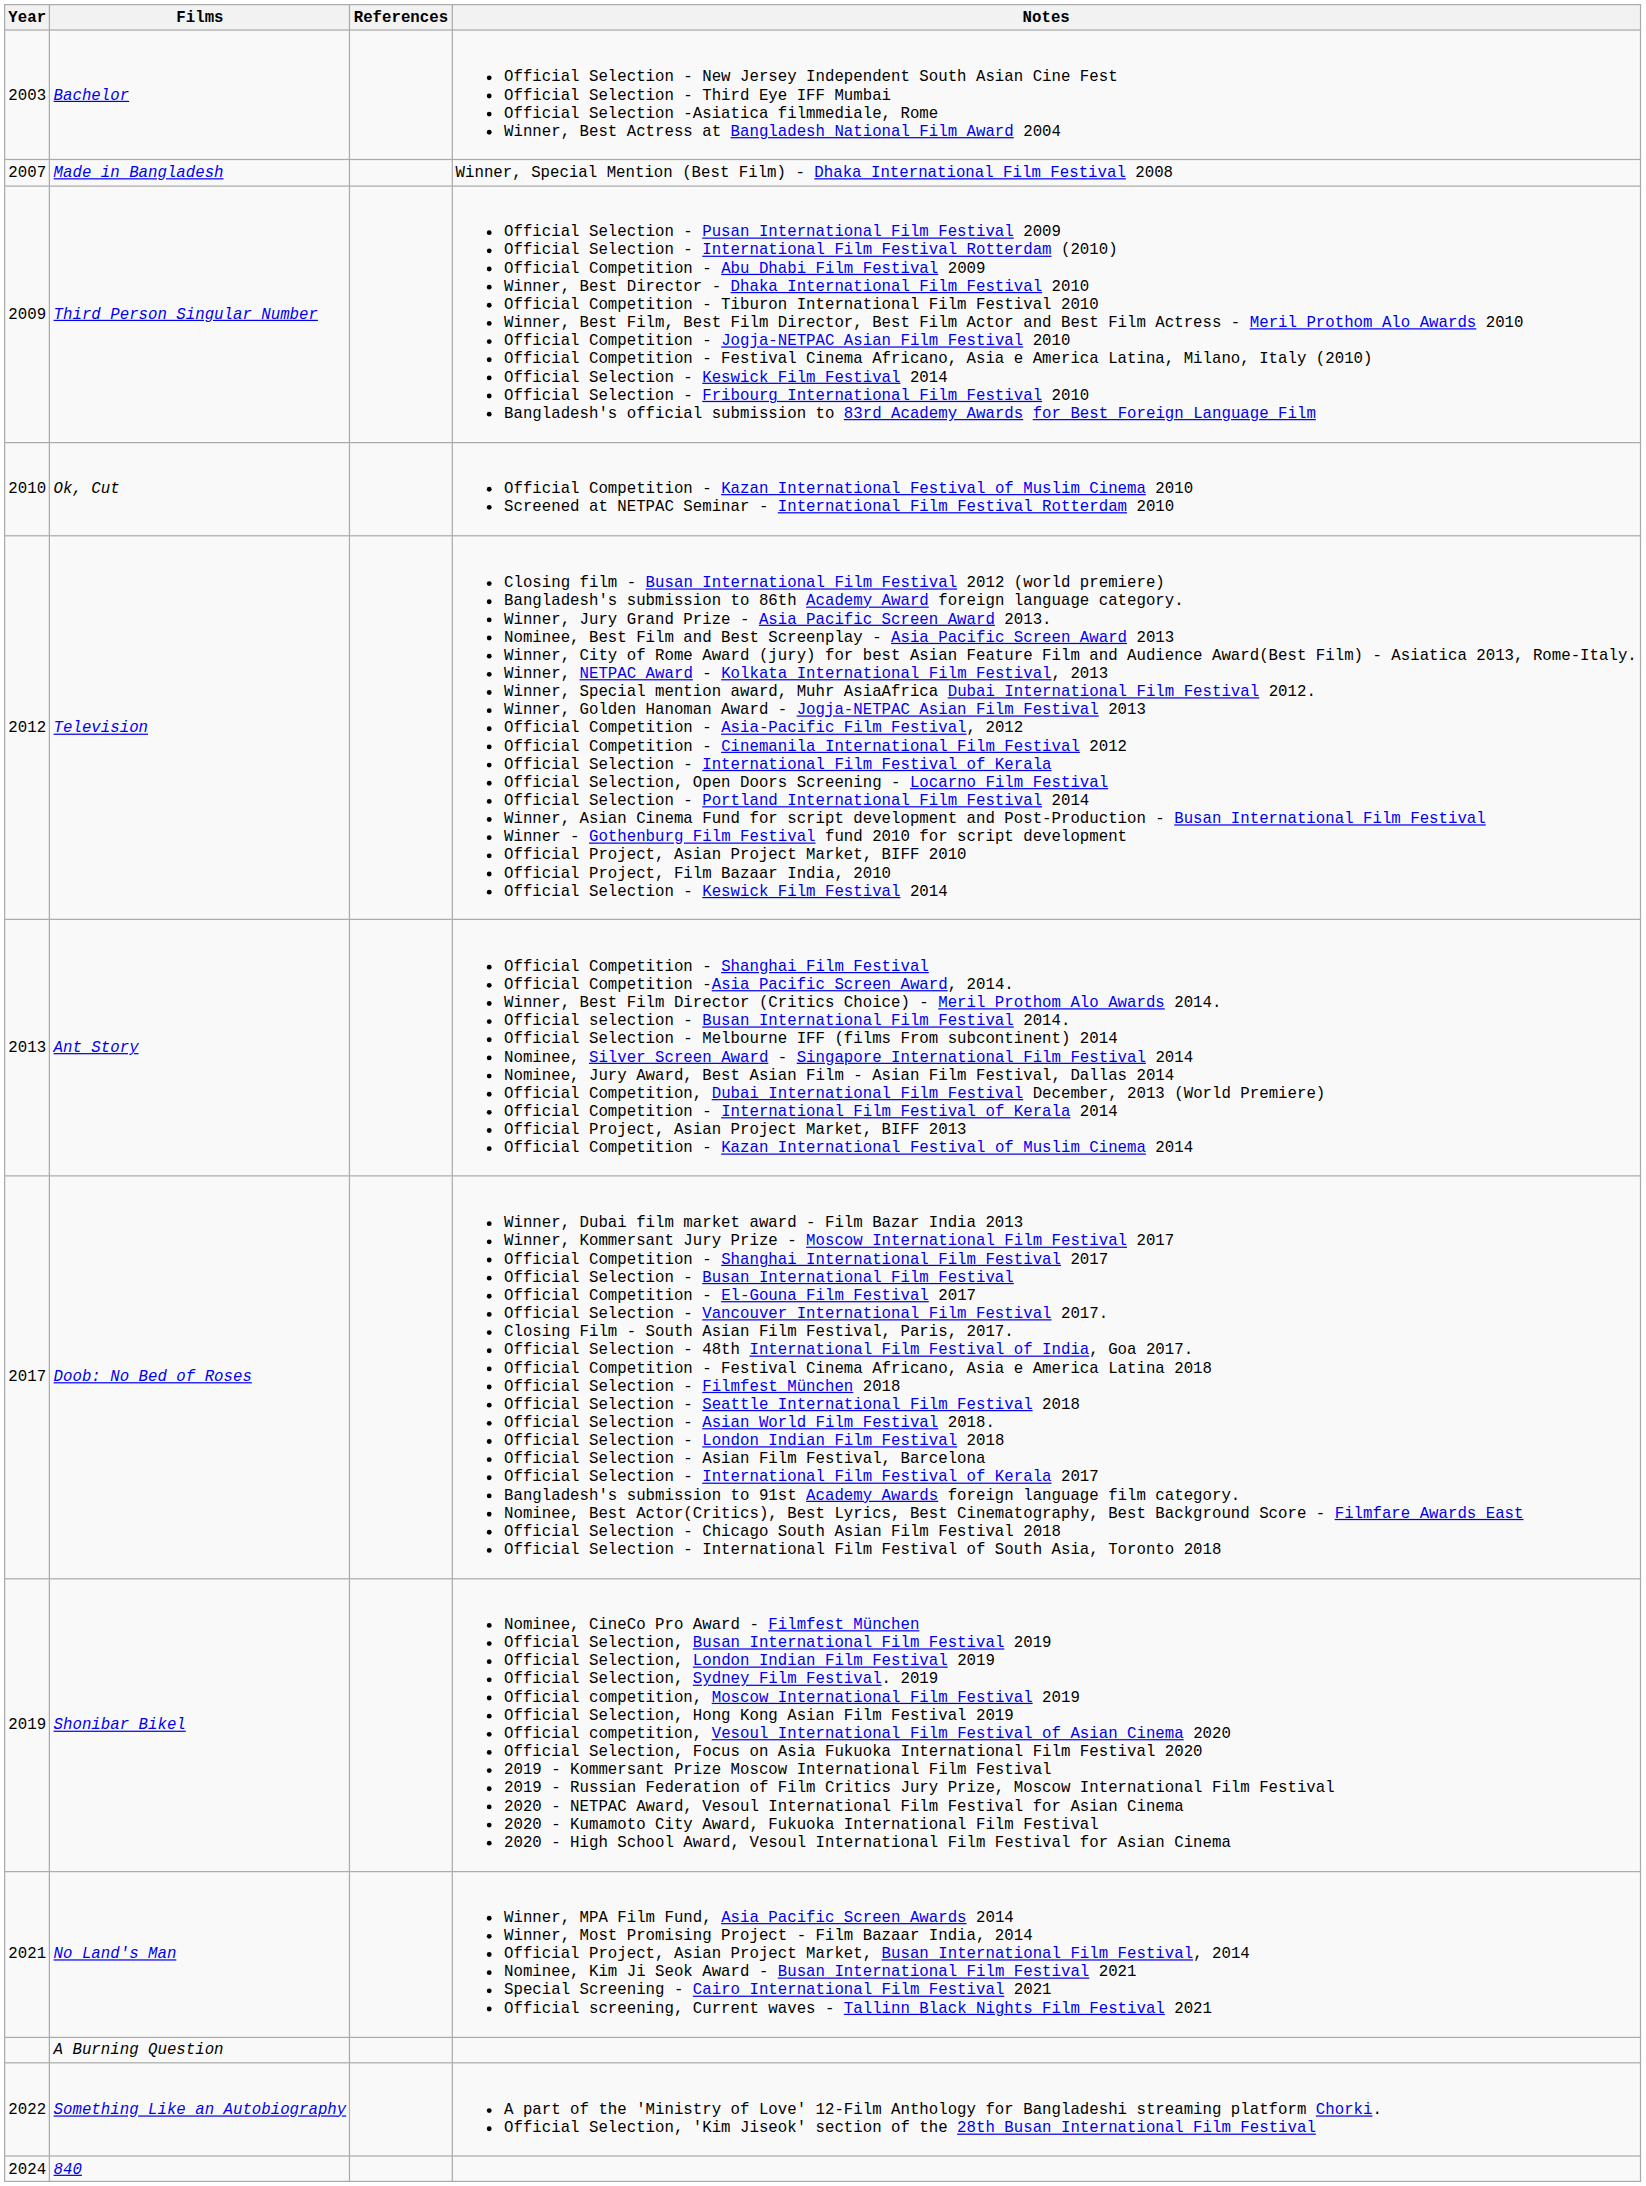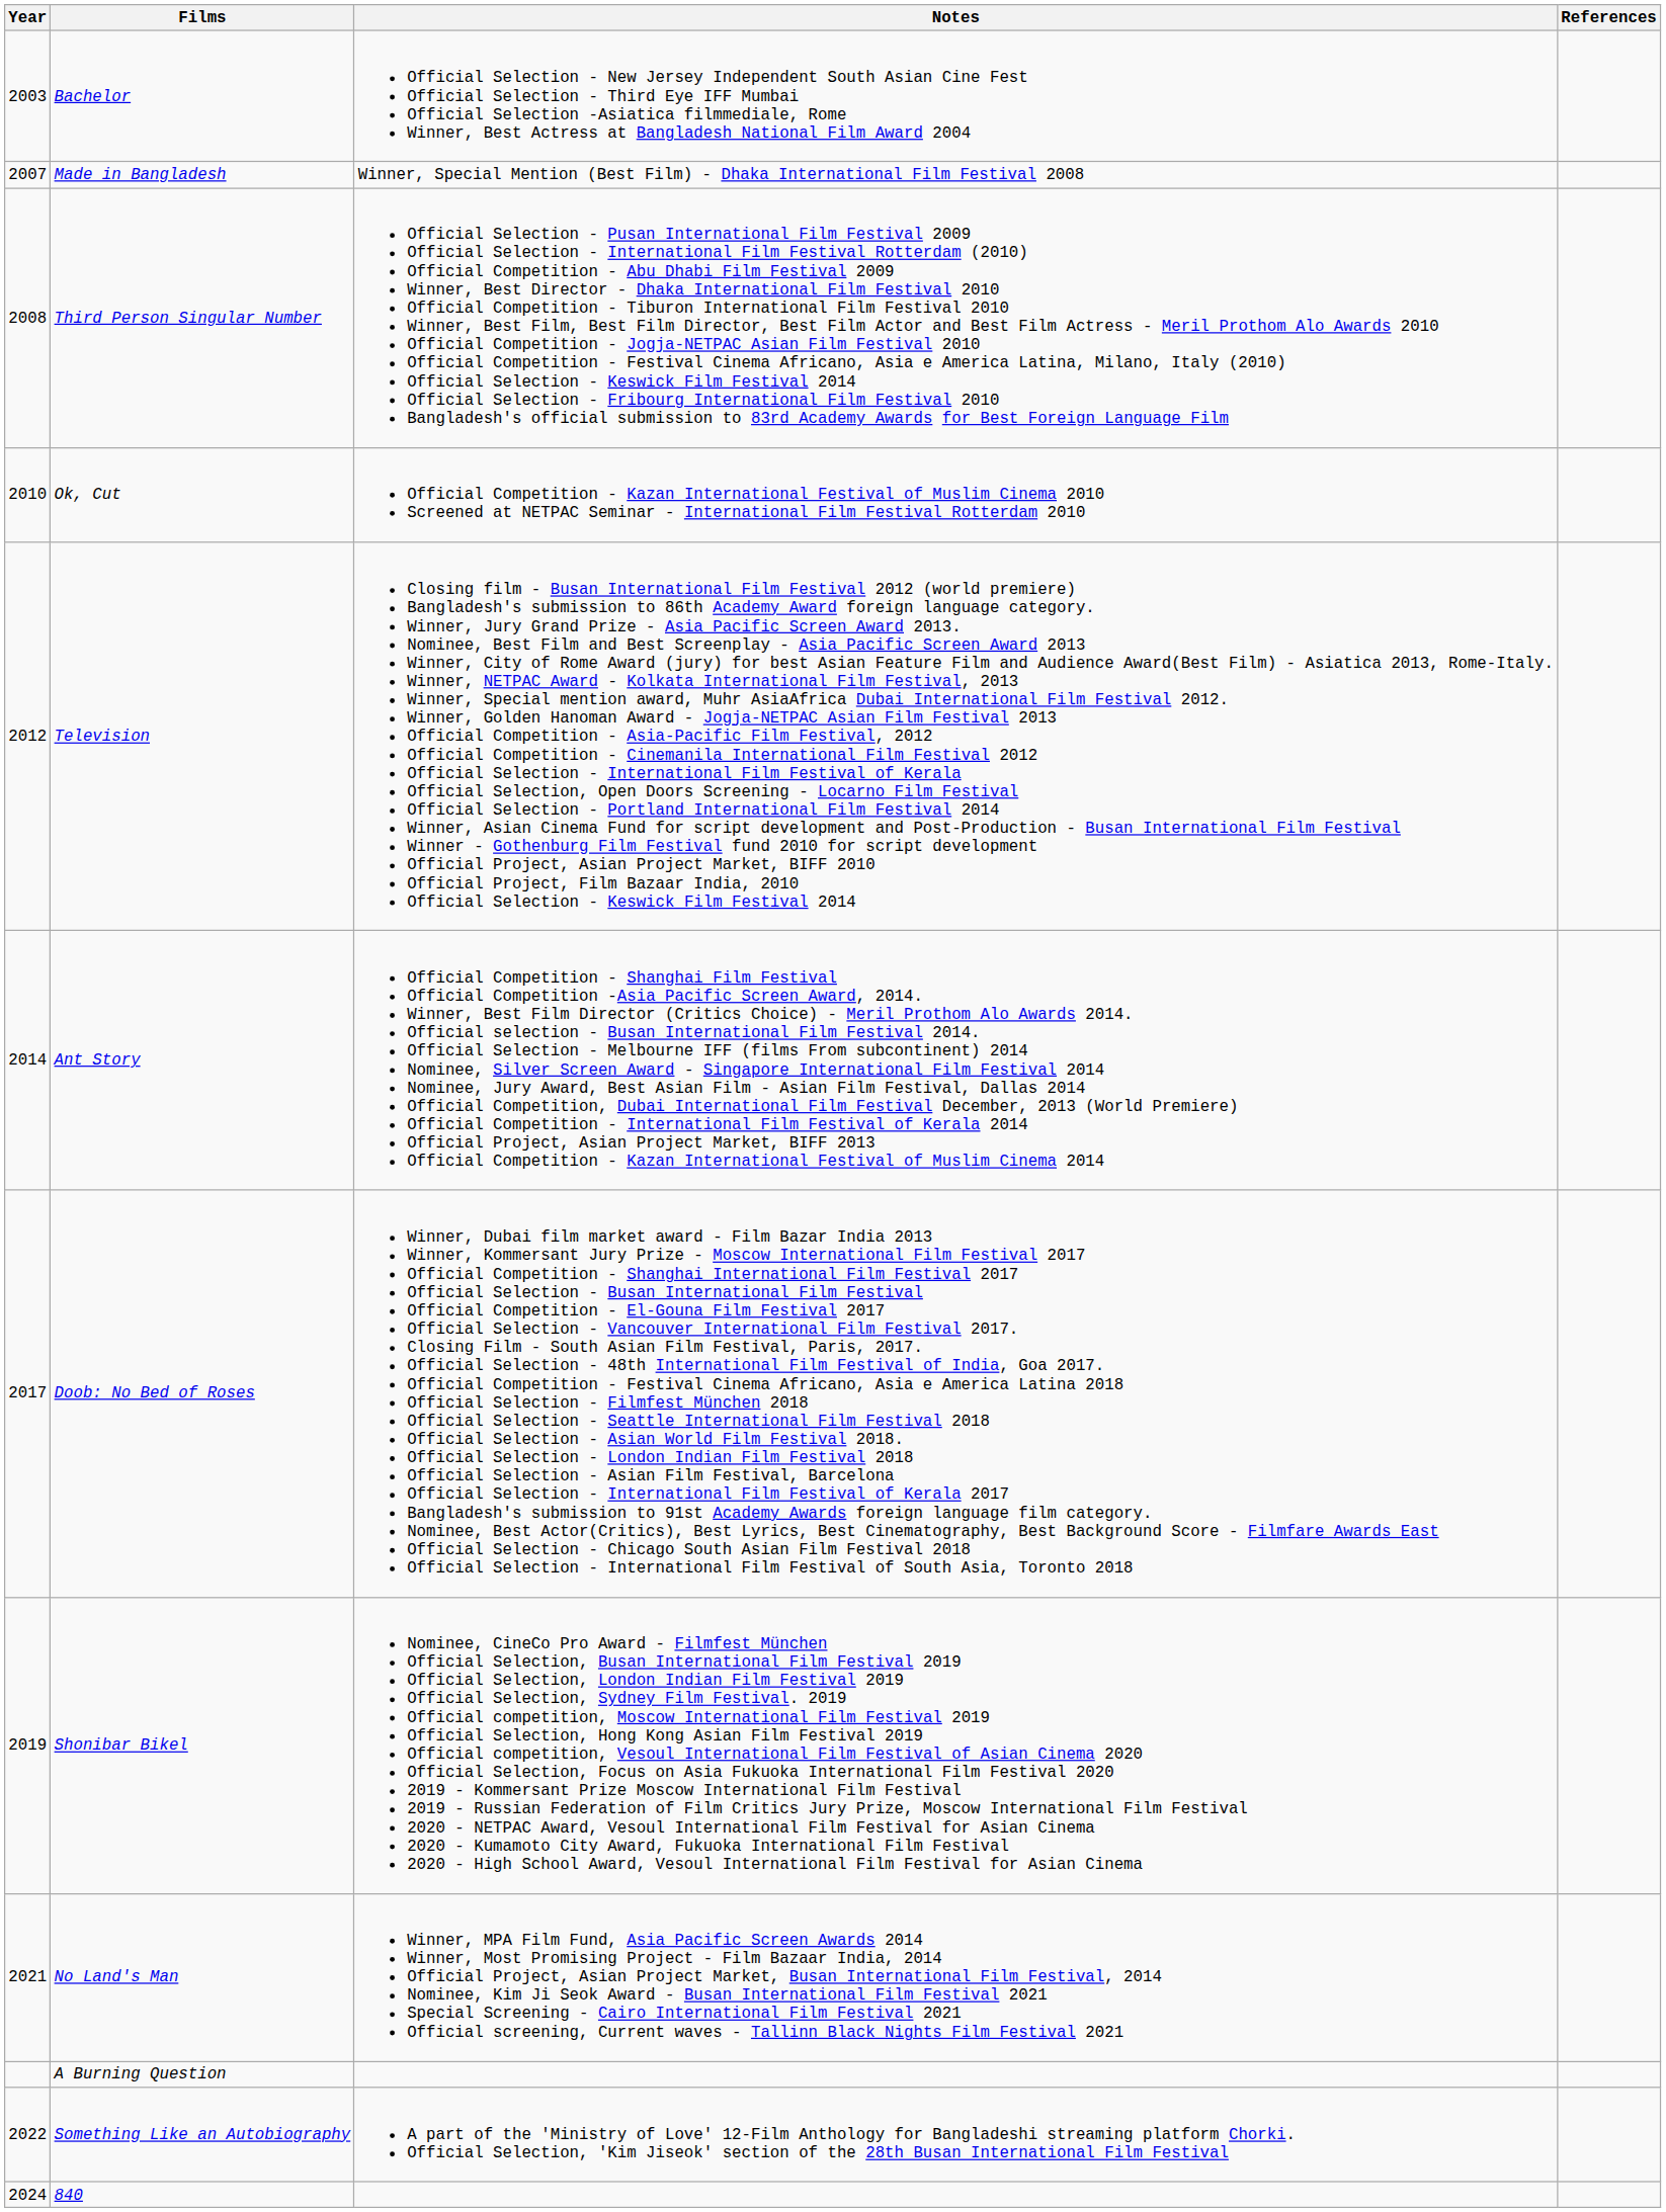columns swapped: Notes <-> References
Third Person Singular Number | Year: 2009 -> 2008
Ant Story | Year: 2013 -> 2014
